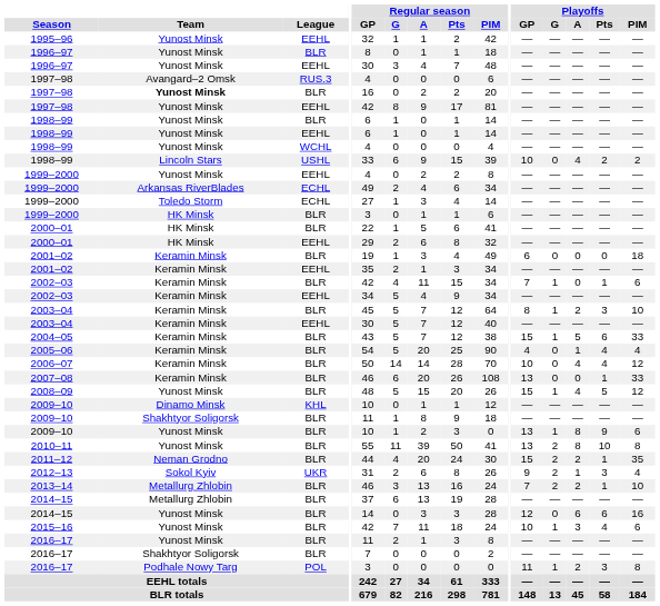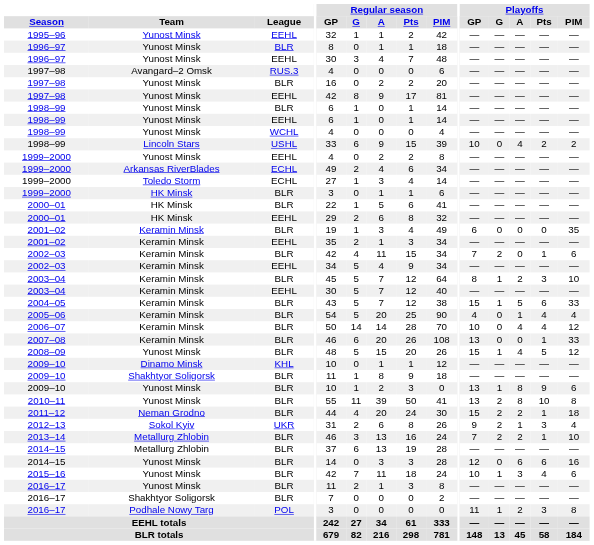1997–98 / BLR | Team: bold -> normal
2001–02 / BLR | Playoffs / PIM: 18 -> 35
2002–03 / BLR | Playoffs / G: 1 -> 2
2011–12 | Playoffs / PIM: 35 -> 18
